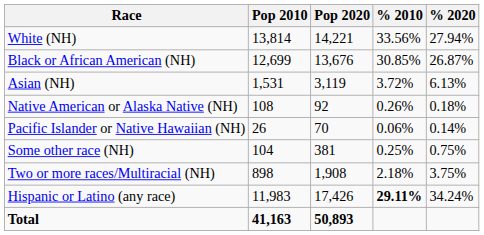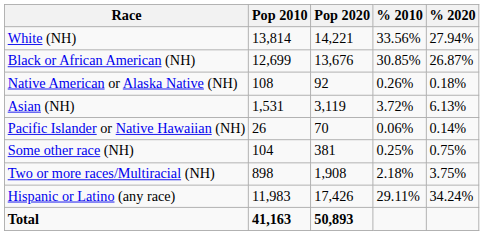rows swapped: Native American or Alaska Native (NH) <-> Asian (NH)
Hispanic or Latino (any race) | % 2010: bold -> normal
